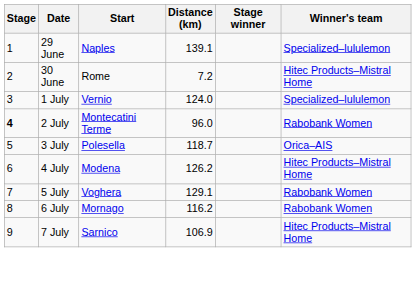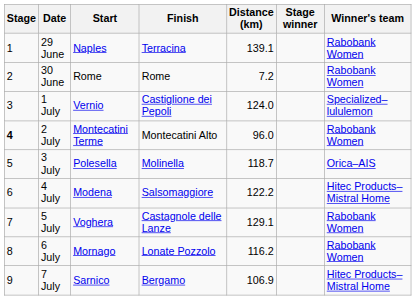+ column: Finish | Terracina | Rome | Castiglione dei Pepoli | Montecatini Alto | Molinella | Salsomaggiore | Castagnole delle Lanze | Lonate Pozzolo | Bergamo
29 June | Winner's team: Specialized–lululemon -> Rabobank Women
30 June | Winner's team: Hitec Products–Mistral Home -> Rabobank Women
4 July | Distance (km): 126.2 -> 122.2
